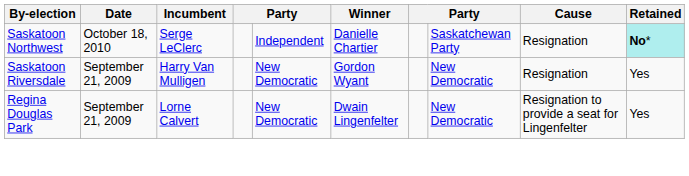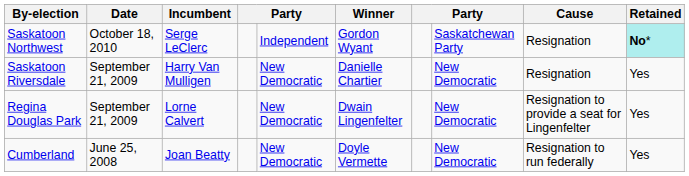Saskatoon Northwest | Winner: Danielle Chartier -> Gordon Wyant
Saskatoon Riversdale | Winner: Gordon Wyant -> Danielle Chartier
+ row: Cumberland | June 25, 2008 | Joan Beatty | New Democratic | Doyle Vermette | New Democratic | Resignation to run federally | Yes
